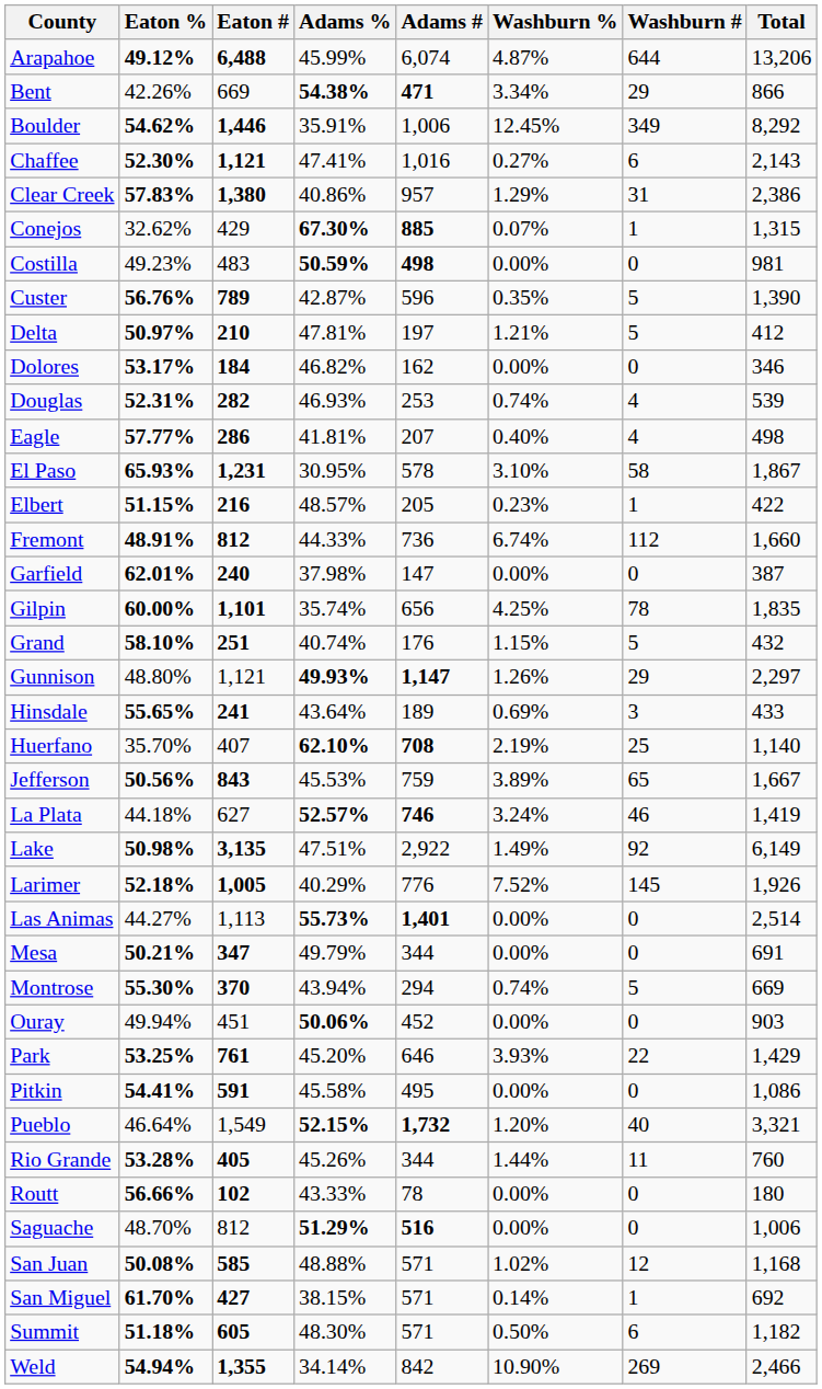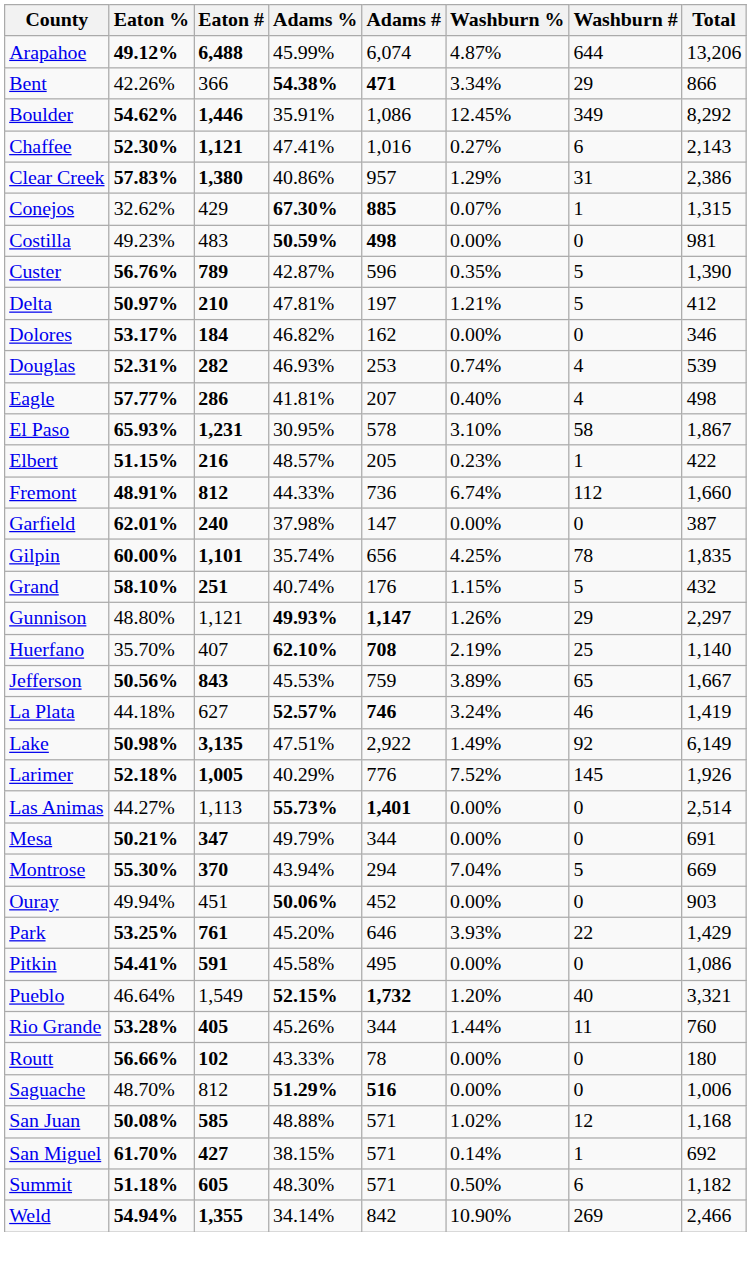Bent | Eaton #: 669 -> 366
Boulder | Adams #: 1,006 -> 1,086
- row: Hinsdale | 55.65% | 241 | 43.64% | 189 | 0.69% | 3 | 433
Montrose | Washburn %: 0.74% -> 7.04%
